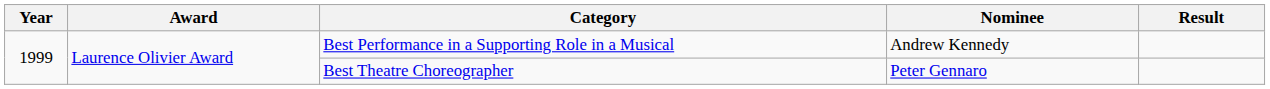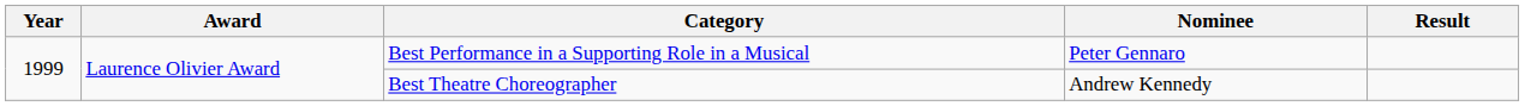Best Performance in a Supporting Role in a Musical | Nominee: Andrew Kennedy -> Peter Gennaro
Best Theatre Choreographer | Nominee: Peter Gennaro -> Andrew Kennedy
